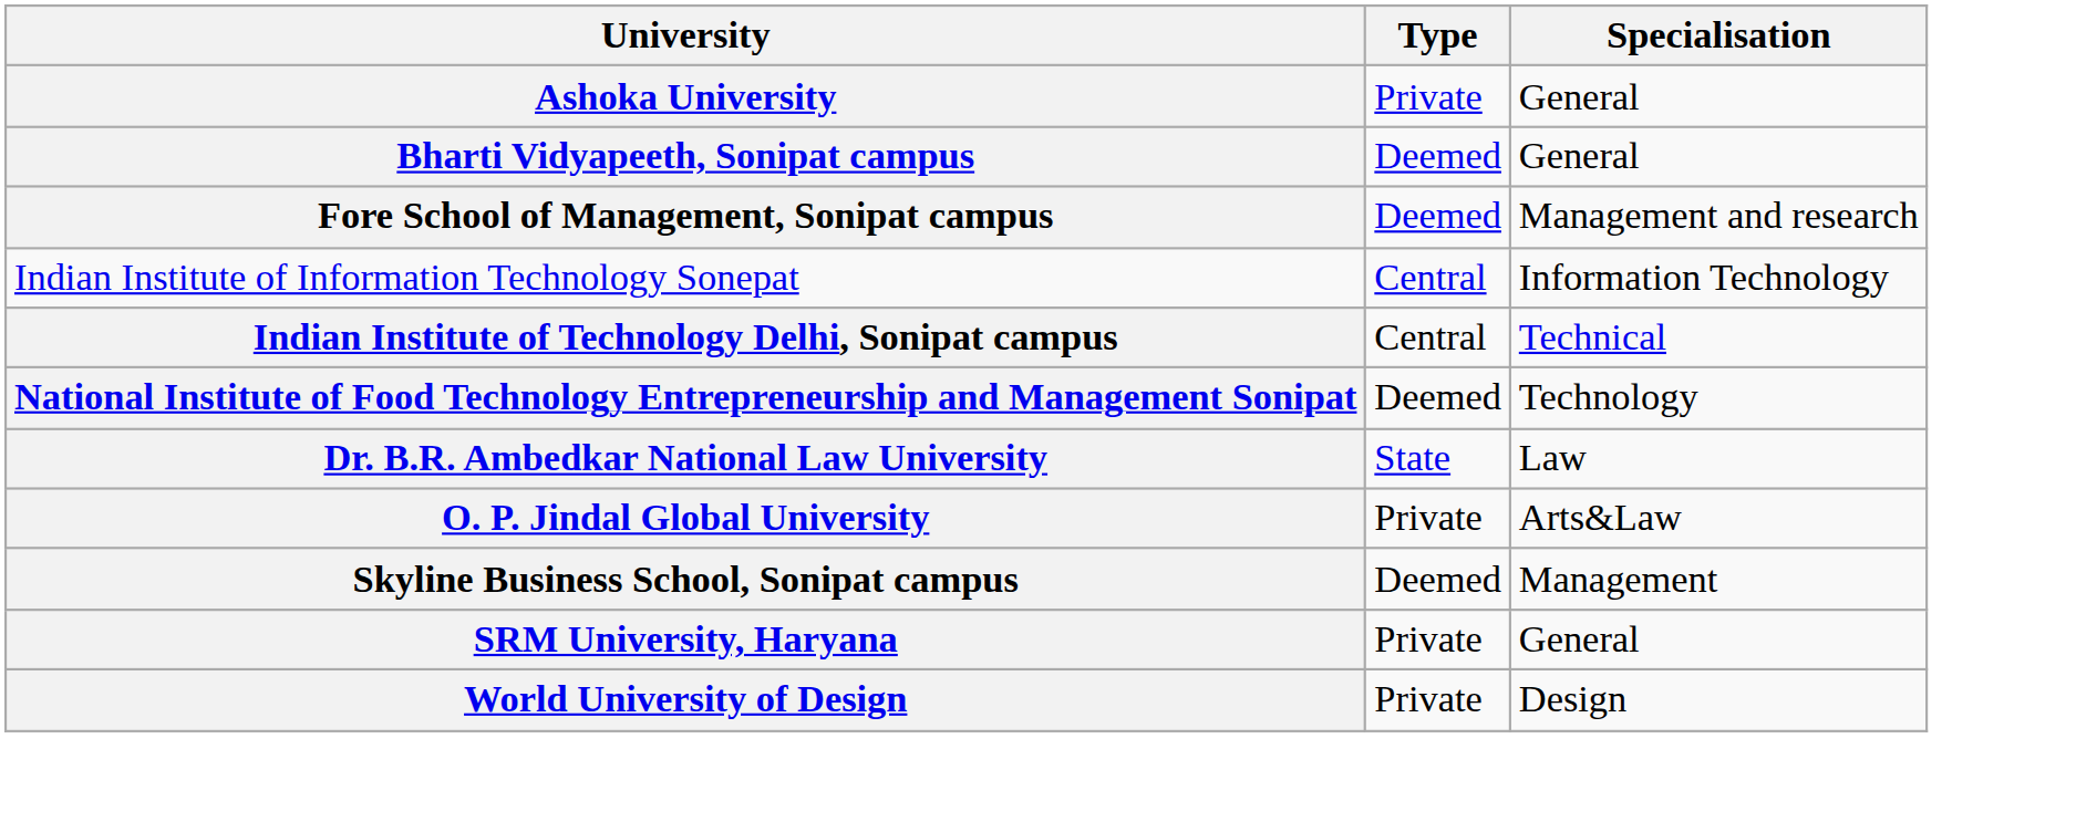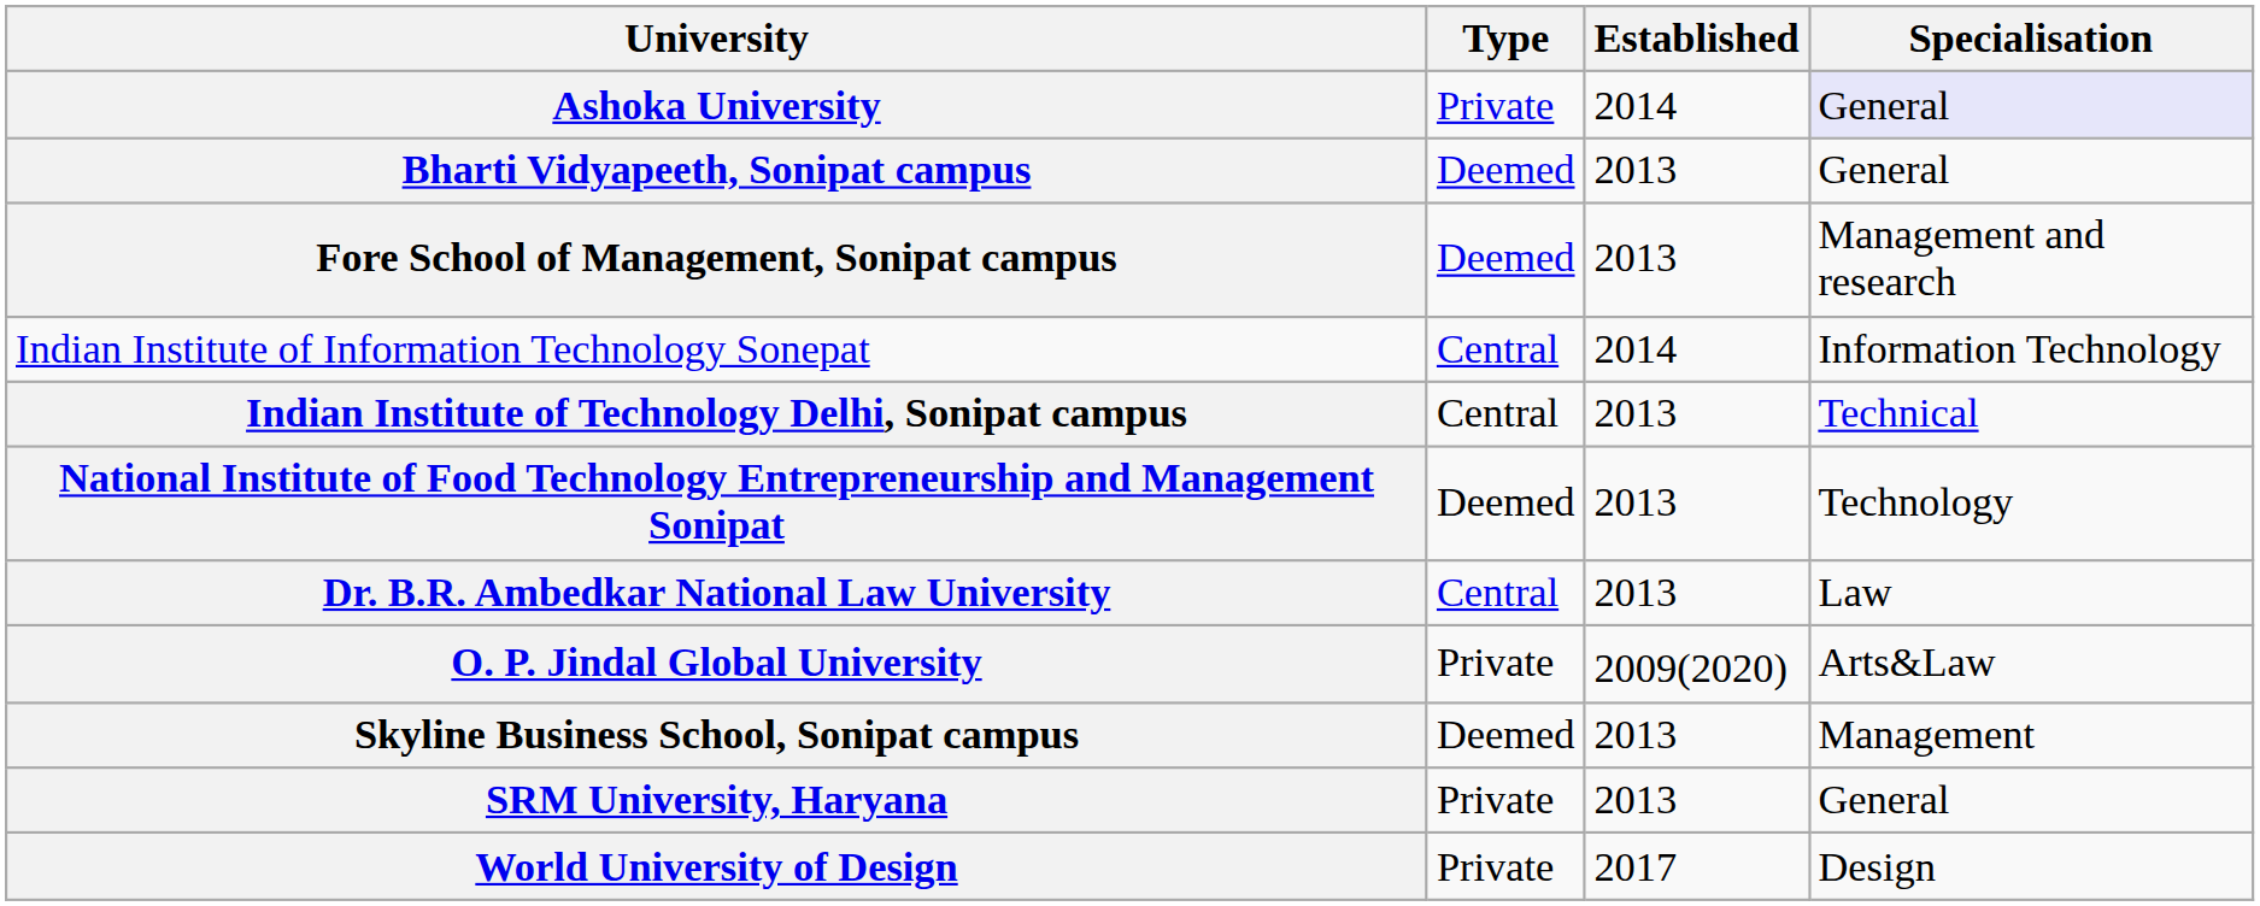+ column: Established | 2014 | 2013 | 2013 | 2014 | 2013 | 2013 | 2013 | 2009(2020) | 2013 | 2013 | 2017
Ashoka University | Specialisation: no background -> lavender background
Dr. B.R. Ambedkar National Law University | Type: State -> Central
